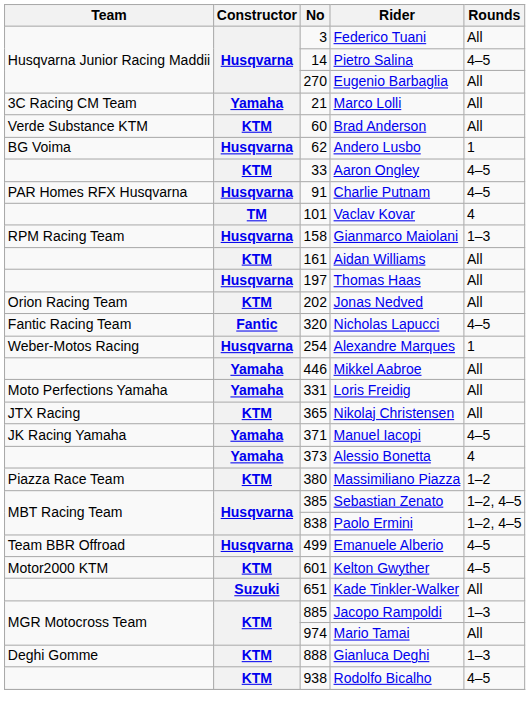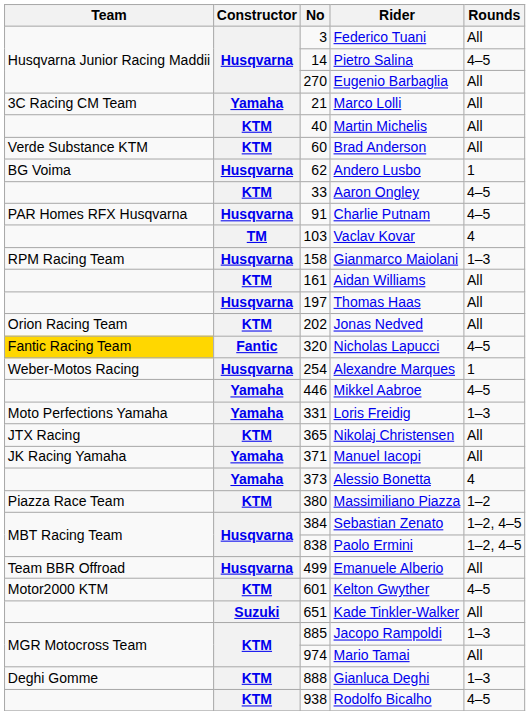+ row: KTM | 40 | Martin Michelis | All
Vaclav Kovar | No: 101 -> 103
Nicholas Lapucci | Team: no background -> gold background
Mikkel Aabroe | Rounds: All -> 4–5
Loris Freidig | Rounds: All -> 1–3
Manuel Iacopi | Rounds: 4–5 -> All
Sebastian Zenato | No: 385 -> 384
Emanuele Alberio | Rounds: 4–5 -> All
